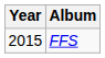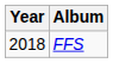FFS | Year: 2015 -> 2018
